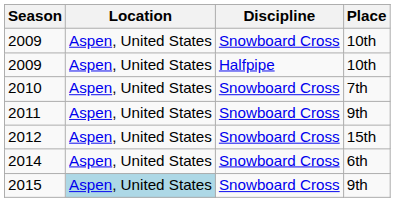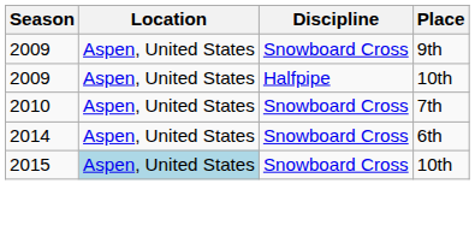2009 / Snowboard Cross | Place: 10th -> 9th
- row: 2011 | Aspen, United States | Snowboard Cross | 9th
- row: 2012 | Aspen, United States | Snowboard Cross | 15th
2015 | Place: 9th -> 10th
